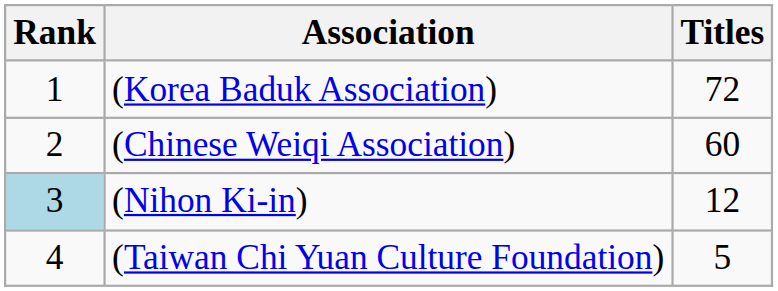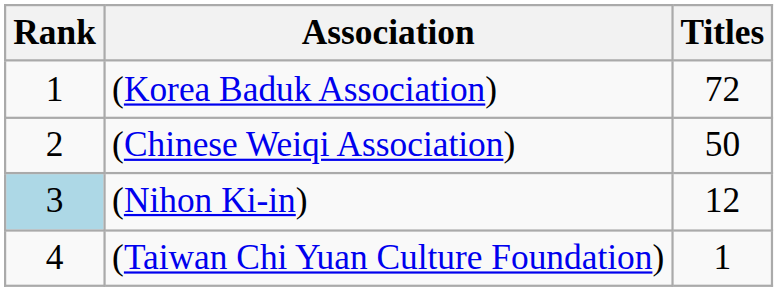(Chinese Weiqi Association) | Titles: 60 -> 50
(Taiwan Chi Yuan Culture Foundation) | Titles: 5 -> 1
